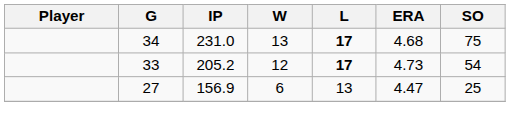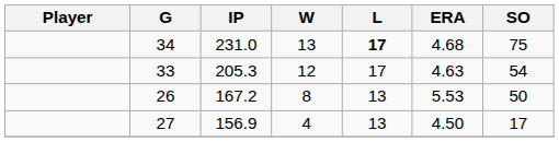33 | IP: 205.2 -> 205.3
33 | L: bold -> normal
33 | ERA: 4.73 -> 4.63
+ row: 26 | 167.2 | 8 | 13 | 5.53 | 50
27 | W: 6 -> 4
27 | ERA: 4.47 -> 4.50
27 | SO: 25 -> 17
